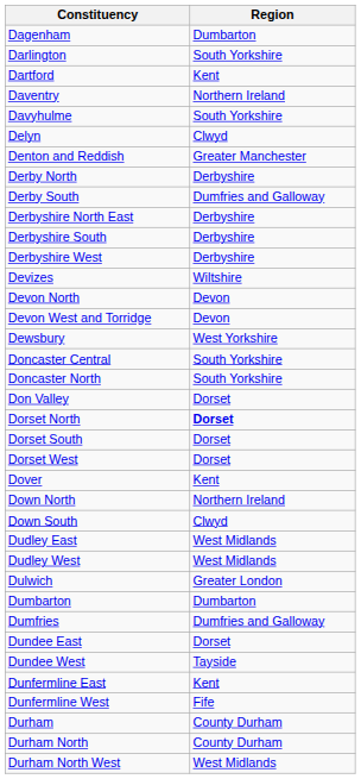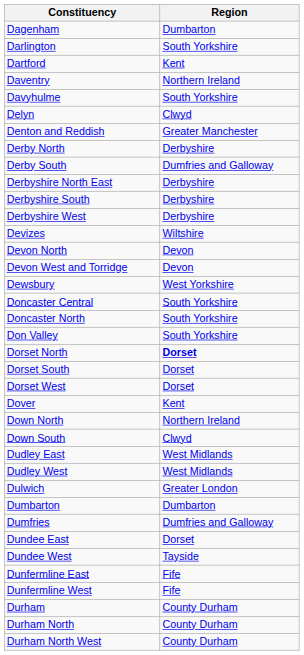Don Valley | Region: Dorset -> South Yorkshire
Dunfermline East | Region: Kent -> Fife
Durham North West | Region: West Midlands -> County Durham
